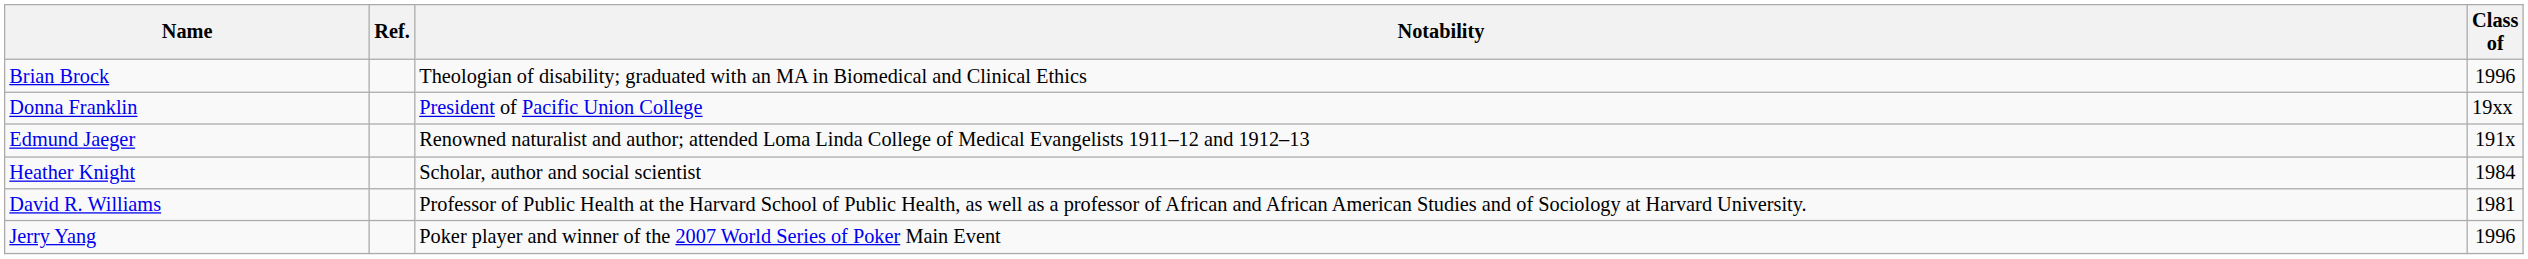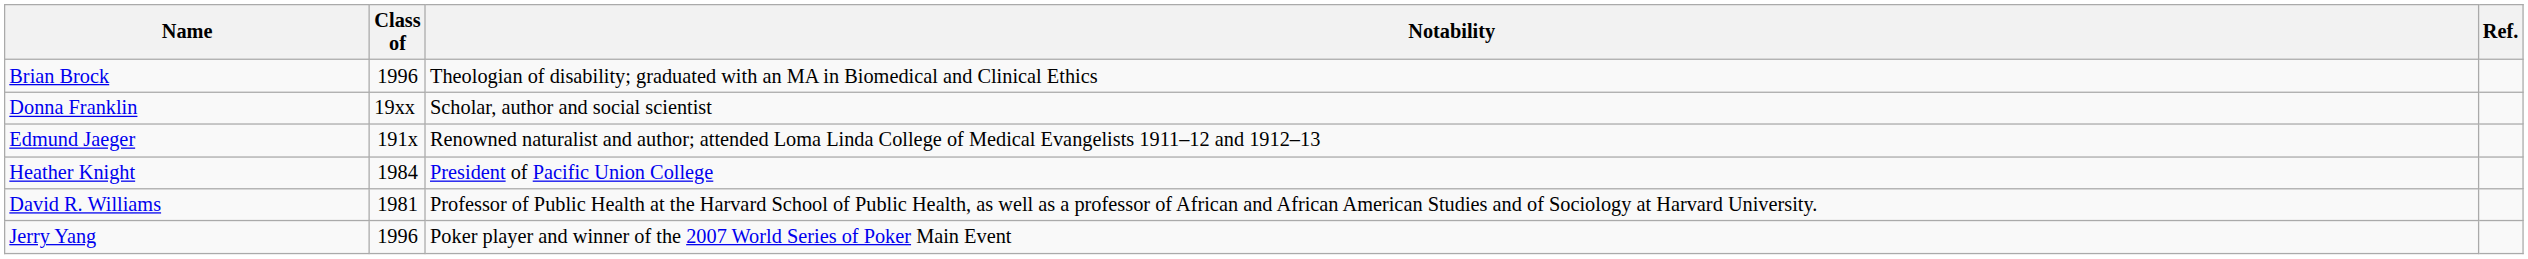columns swapped: Class of <-> Ref.
Donna Franklin | Notability: President of Pacific Union College -> Scholar, author and social scientist
Heather Knight | Notability: Scholar, author and social scientist -> President of Pacific Union College
